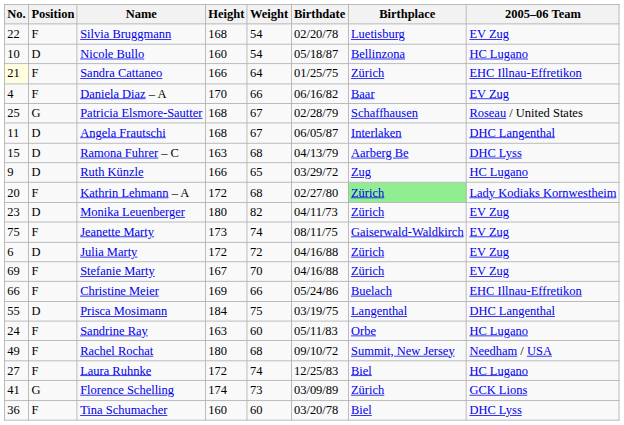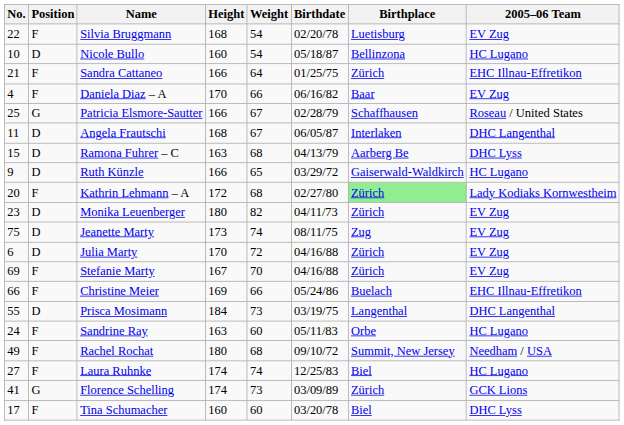Sandra Cattaneo | No.: lightyellow background -> no background
Patricia Elsmore-Sautter | Height: 168 -> 166
Ruth Künzle | Birthplace: Zug -> Gaiserwald-Waldkirch
Jeanette Marty | Position: F -> D
Jeanette Marty | Birthplace: Gaiserwald-Waldkirch -> Zug
Julia Marty | Height: 172 -> 170
Prisca Mosimann | Weight: 75 -> 73
Laura Ruhnke | Height: 172 -> 174
Tina Schumacher | No.: 36 -> 17
